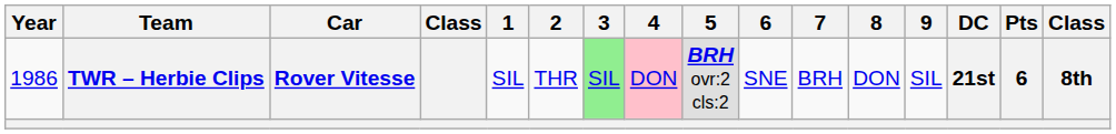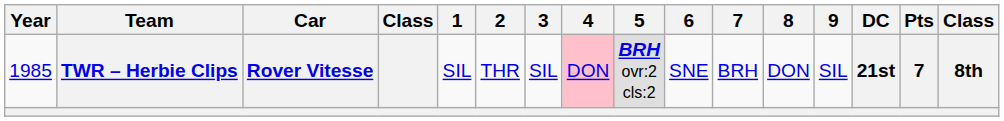TWR – Herbie Clips | Year: 1986 -> 1985
TWR – Herbie Clips | 3: lightgreen background -> no background
TWR – Herbie Clips | Pts: 6 -> 7
